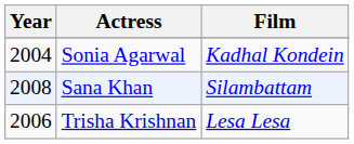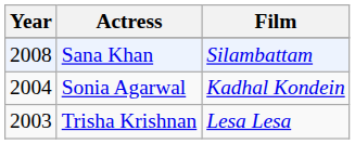rows swapped: Sana Khan <-> Sonia Agarwal
Trisha Krishnan | Year: 2006 -> 2003
